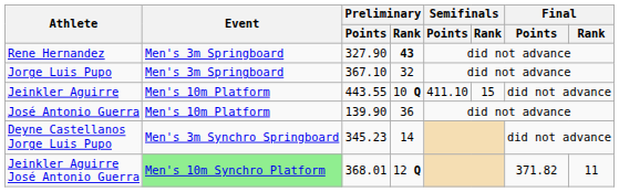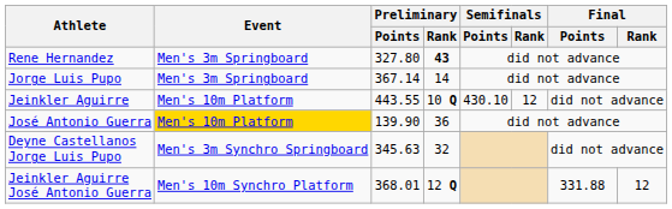Rene Hernandez | Preliminary / Points: 327.90 -> 327.80
Jorge Luis Pupo | Preliminary / Points: 367.10 -> 367.14
Jorge Luis Pupo | Preliminary / Rank: 32 -> 14
Jeinkler Aguirre | Semifinals / Points: 411.10 -> 430.10
Jeinkler Aguirre | Semifinals / Rank: 15 -> 12
José Antonio Guerra | Event: no background -> gold background
Deyne Castellanos Jorge Luis Pupo | Preliminary / Points: 345.23 -> 345.63
Deyne Castellanos Jorge Luis Pupo | Preliminary / Rank: 14 -> 32
Jeinkler Aguirre José Antonio Guerra | Event: lightgreen background -> no background
Jeinkler Aguirre José Antonio Guerra | Final / Points: 371.82 -> 331.88
Jeinkler Aguirre José Antonio Guerra | Final / Rank: 11 -> 12
